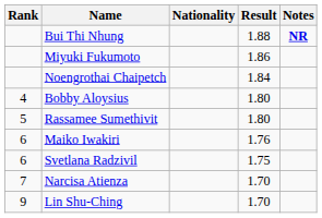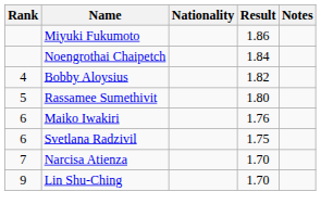- row: Bui Thi Nhung | 1.88 | NR
Bobby Aloysius | Result: 1.80 -> 1.82
